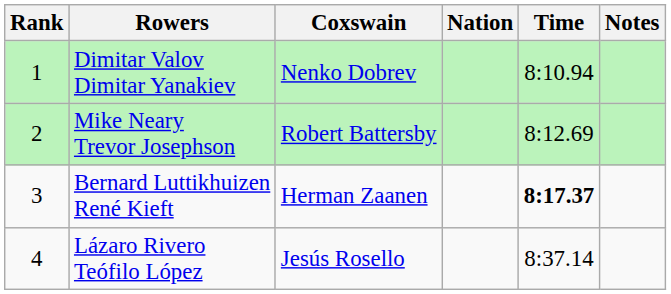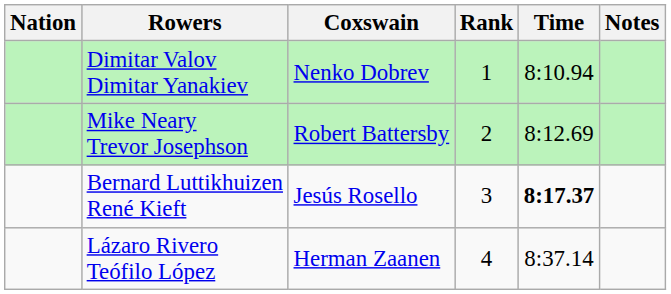columns swapped: Rank <-> Nation
Bernard Luttikhuizen René Kieft | Coxswain: Herman Zaanen -> Jesús Rosello
Lázaro Rivero Teófilo López | Coxswain: Jesús Rosello -> Herman Zaanen
